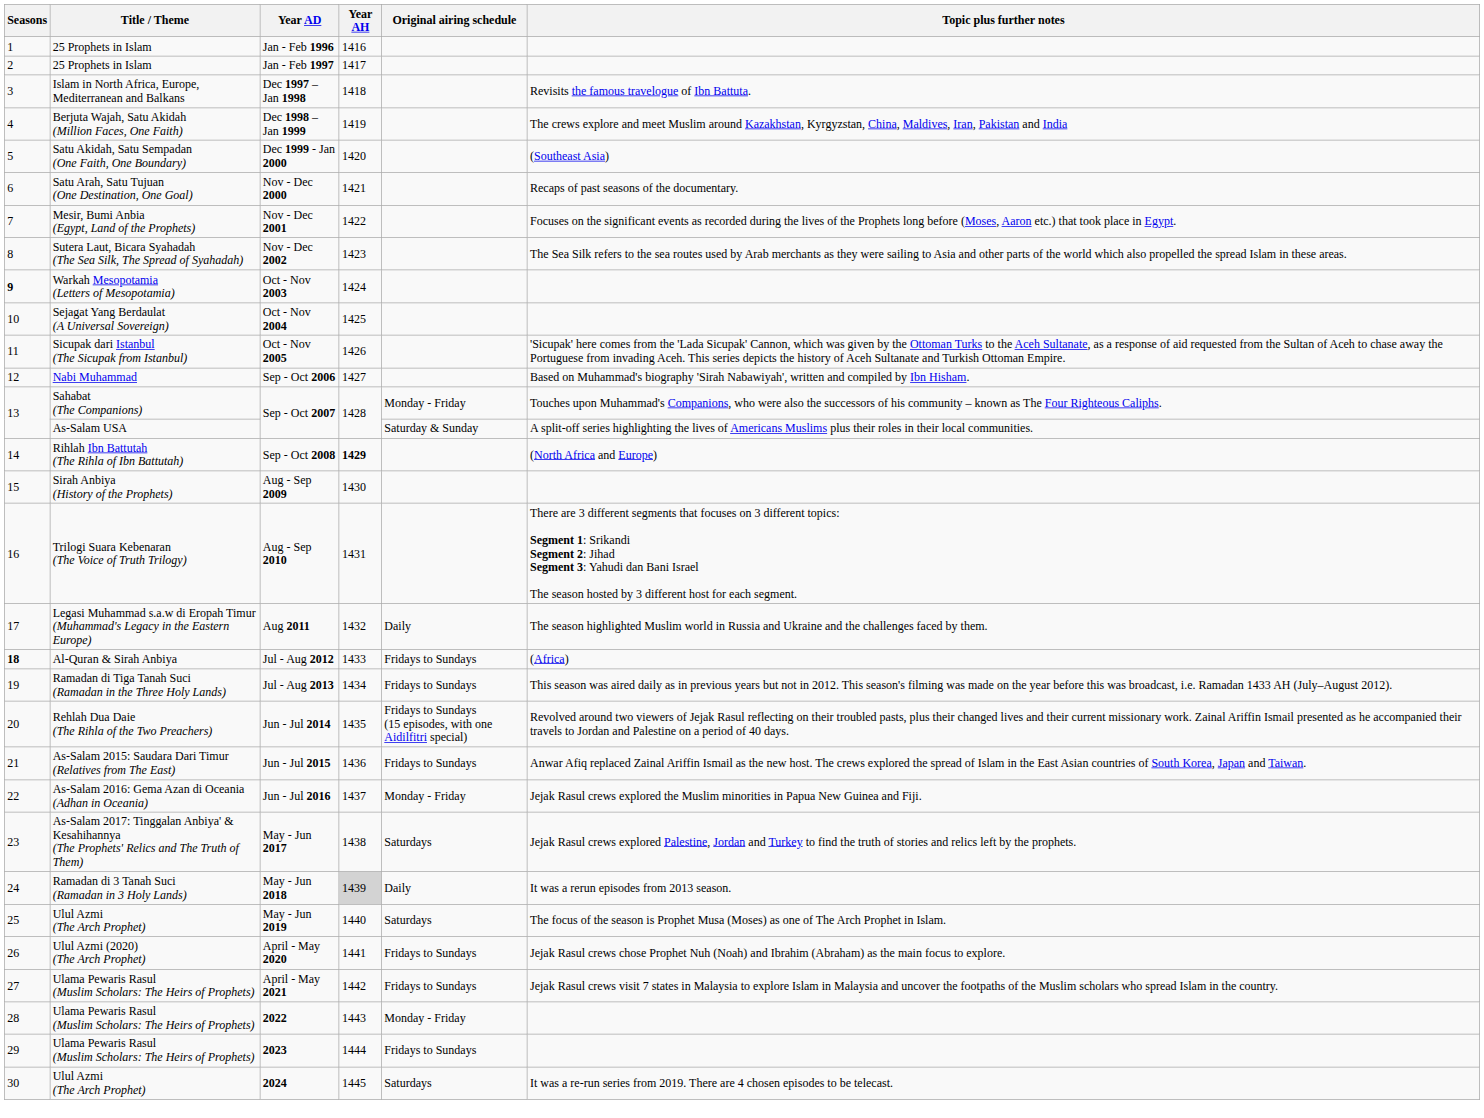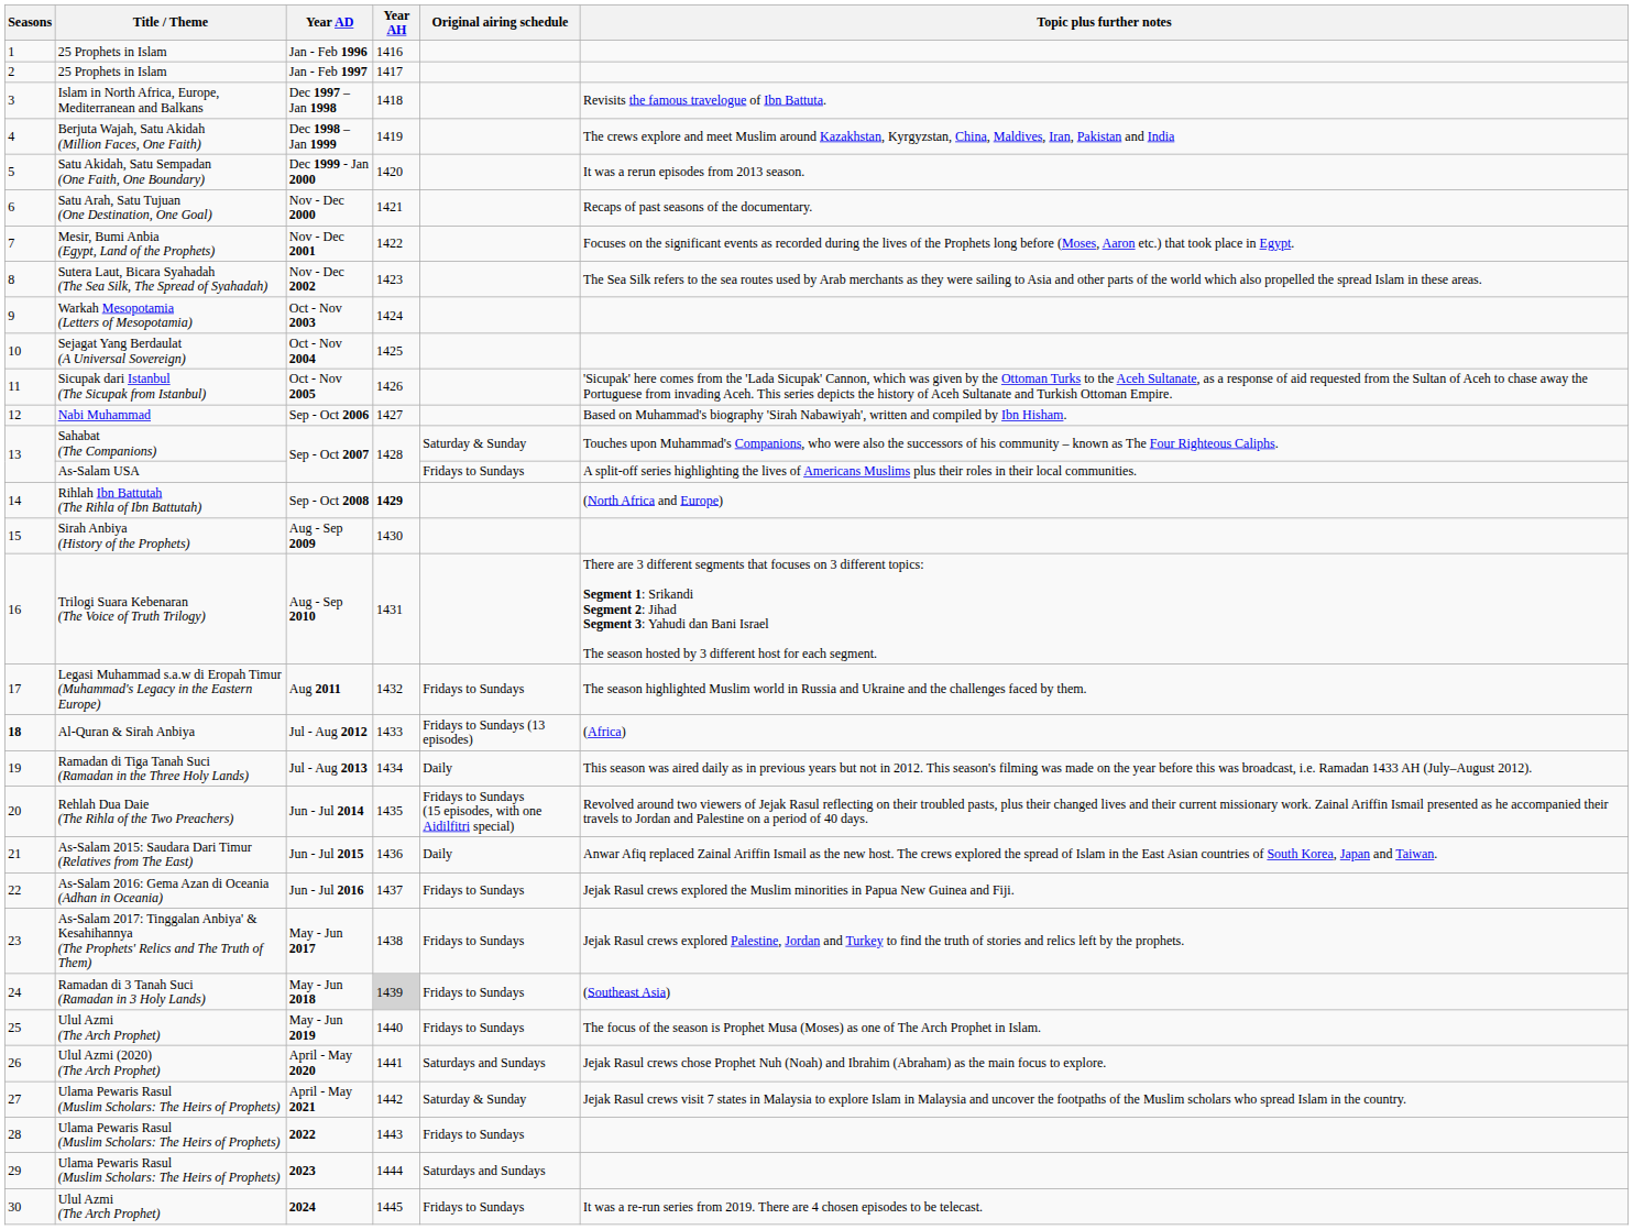Dec 1999 - Jan 2000 | Topic plus further notes: (Southeast Asia) -> It was a rerun episodes from 2013 season.
Oct - Nov 2003 | Seasons: bold -> normal
Sahabat (The Companions) / Sep - Oct 2007 | Original airing schedule: Monday - Friday -> Saturday & Sunday
As-Salam USA / Sep - Oct 2007 | Original airing schedule: Saturday & Sunday -> Fridays to Sundays
Aug 2011 | Original airing schedule: Daily -> Fridays to Sundays
Jul - Aug 2012 | Original airing schedule: Fridays to Sundays -> Fridays to Sundays (13 episodes)
Jul - Aug 2013 | Original airing schedule: Fridays to Sundays -> Daily
Jun - Jul 2015 | Original airing schedule: Fridays to Sundays -> Daily
Jun - Jul 2016 | Original airing schedule: Monday - Friday -> Fridays to Sundays
May - Jun 2017 | Original airing schedule: Saturdays -> Fridays to Sundays
May - Jun 2018 | Original airing schedule: Daily -> Fridays to Sundays
May - Jun 2018 | Topic plus further notes: It was a rerun episodes from 2013 season. -> (Southeast Asia)
May - Jun 2019 | Original airing schedule: Saturdays -> Fridays to Sundays
April - May 2020 | Original airing schedule: Fridays to Sundays -> Saturdays and Sundays
April - May 2021 | Original airing schedule: Fridays to Sundays -> Saturday & Sunday
2022 | Original airing schedule: Monday - Friday -> Fridays to Sundays
2023 | Original airing schedule: Fridays to Sundays -> Saturdays and Sundays
2024 | Original airing schedule: Saturdays -> Fridays to Sundays
